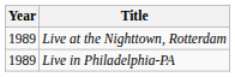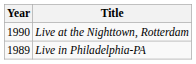Live at the Nighttown, Rotterdam | Year: 1989 -> 1990
